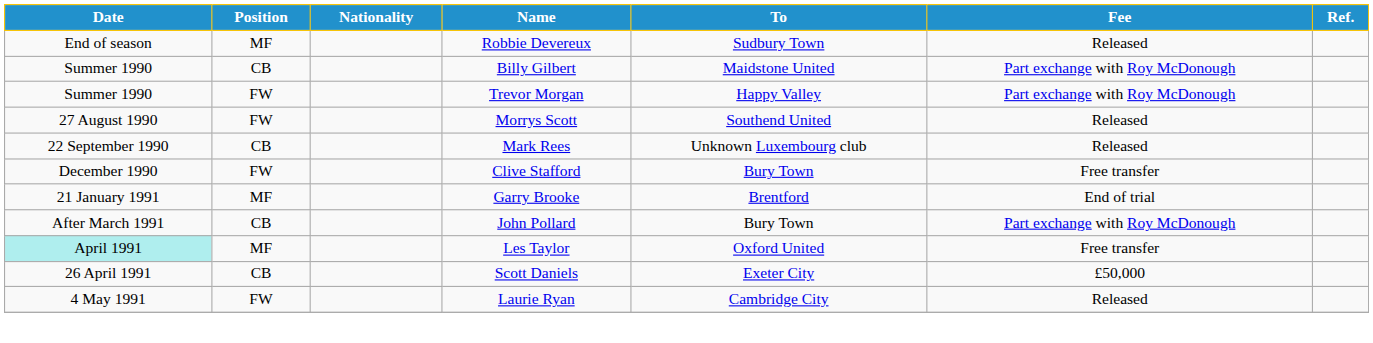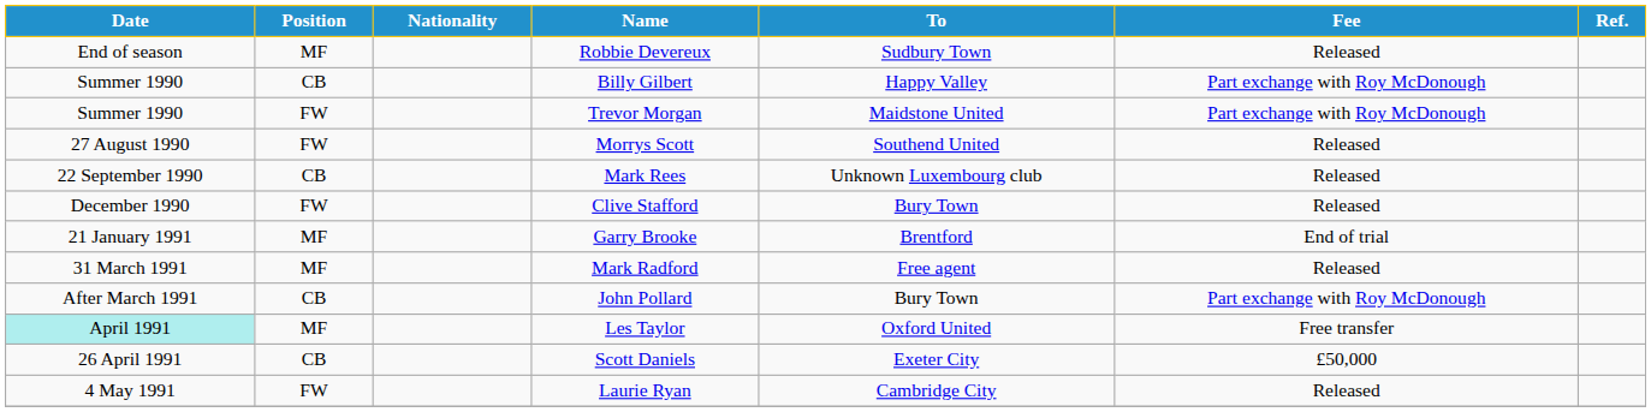Billy Gilbert | To: Maidstone United -> Happy Valley
Trevor Morgan | To: Happy Valley -> Maidstone United
Clive Stafford | Fee: Free transfer -> Released
+ row: 31 March 1991 | MF | Mark Radford | Free agent | Released
